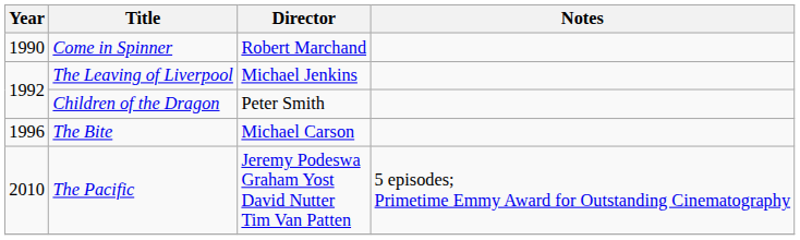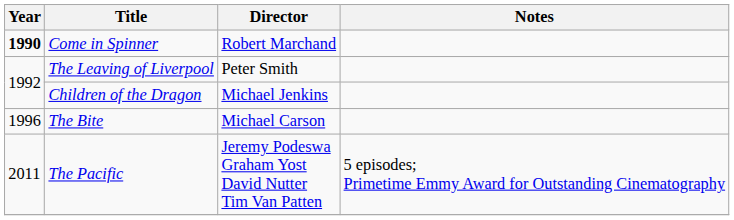Come in Spinner | Year: normal -> bold
The Leaving of Liverpool | Director: Michael Jenkins -> Peter Smith
Children of the Dragon | Director: Peter Smith -> Michael Jenkins
The Pacific | Year: 2010 -> 2011
